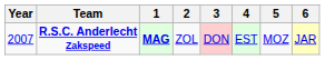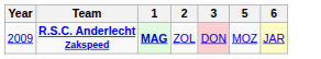- column: 4 | EST
R.S.C. Anderlecht Zakspeed | Year: 2007 -> 2009
